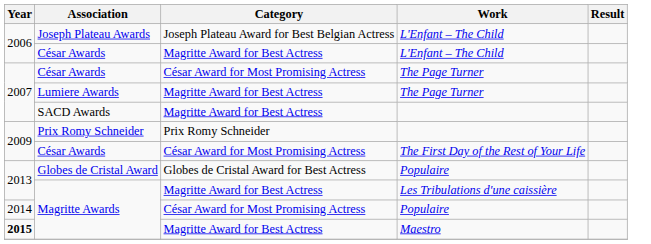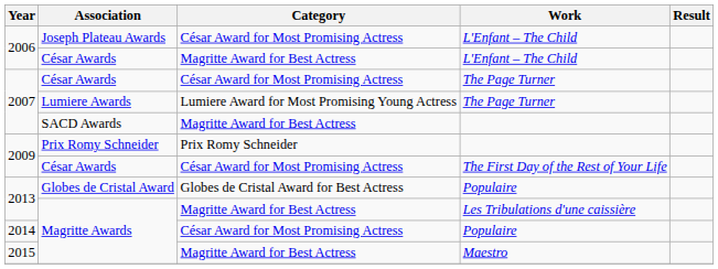Joseph Plateau Awards | Category: Joseph Plateau Award for Best Belgian Actress -> César Award for Most Promising Actress
Lumiere Awards | Category: Magritte Award for Best Actress -> Lumiere Award for Most Promising Young Actress
Magritte Awards / Maestro | Year: bold -> normal
